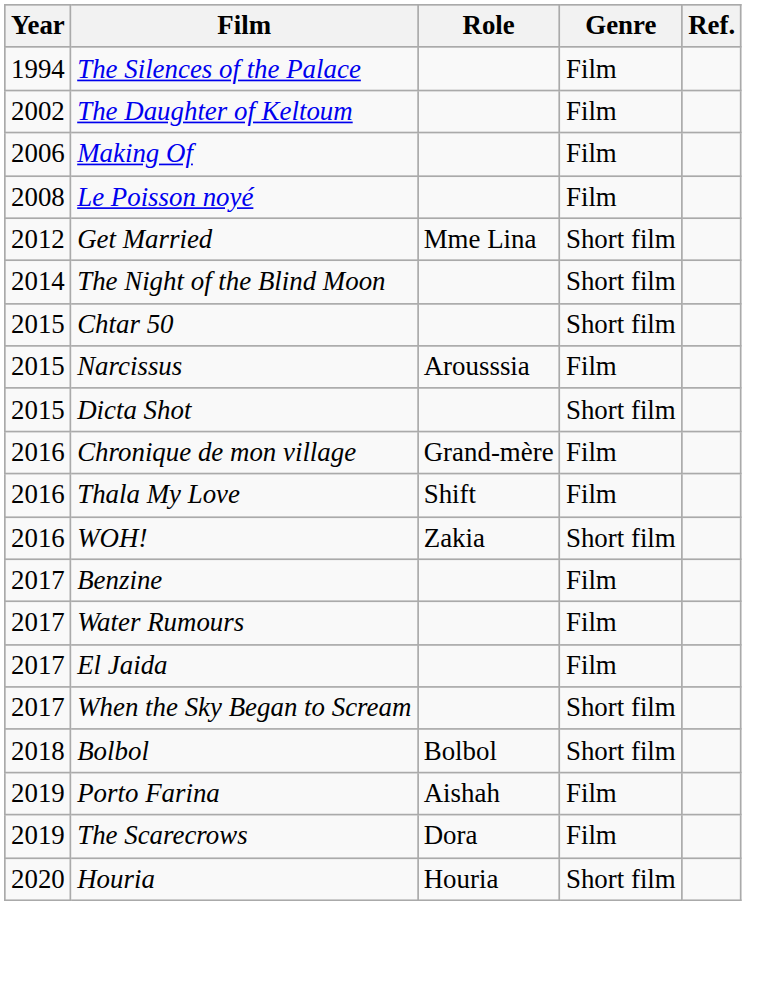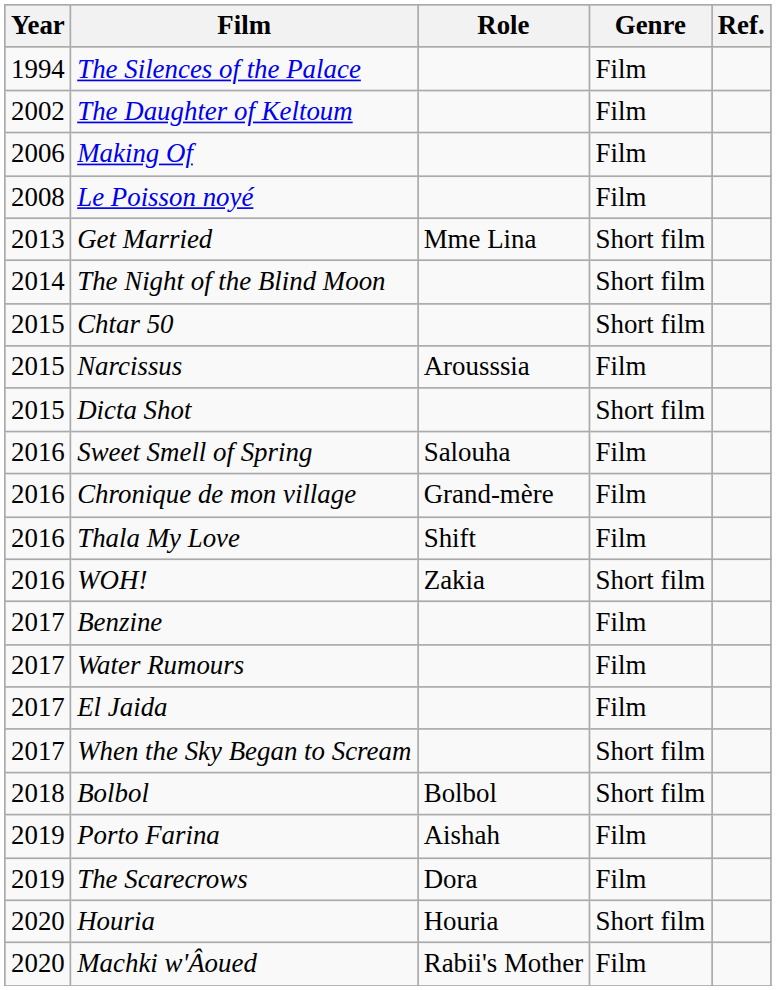Get Married | Year: 2012 -> 2013
+ row: 2016 | Sweet Smell of Spring | Salouha | Film
+ row: 2020 | Machki w'Âoued | Rabii's Mother | Film
